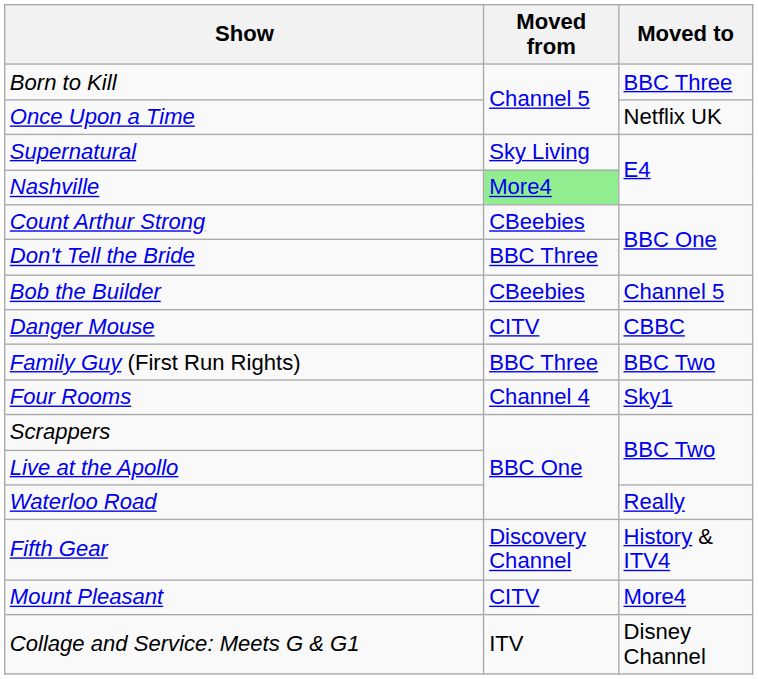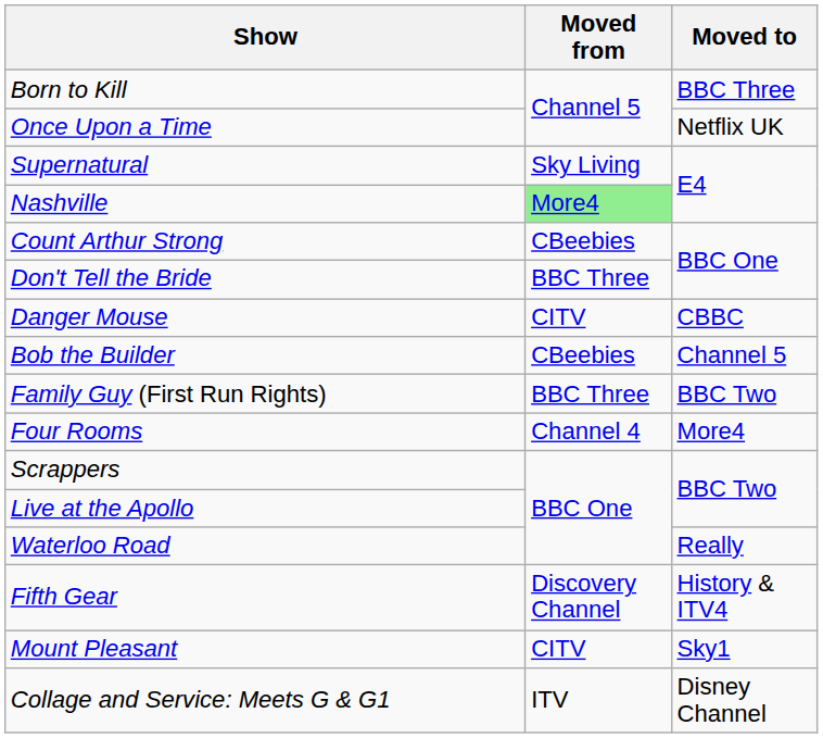rows swapped: Bob the Builder <-> Danger Mouse
Four Rooms | Moved to: Sky1 -> More4
Mount Pleasant | Moved to: More4 -> Sky1
